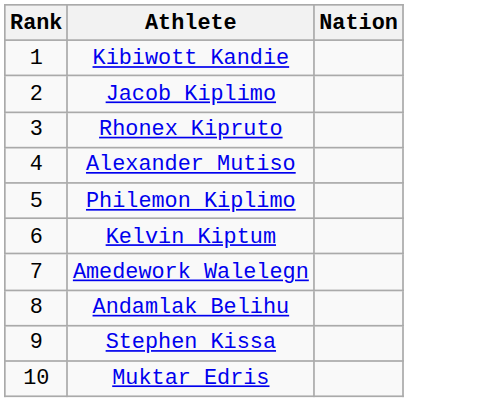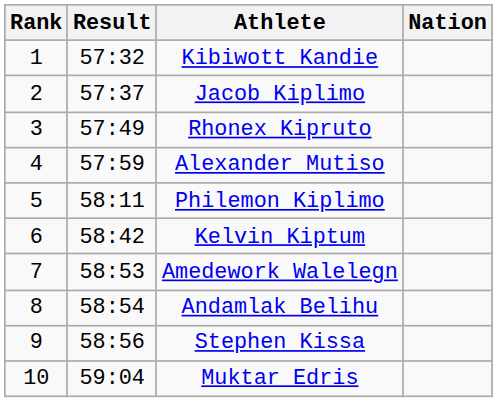+ column: Result | 57:32 | 57:37 | 57:49 | 57:59 | 58:11 | 58:42 | 58:53 | 58:54 | 58:56 | 59:04
